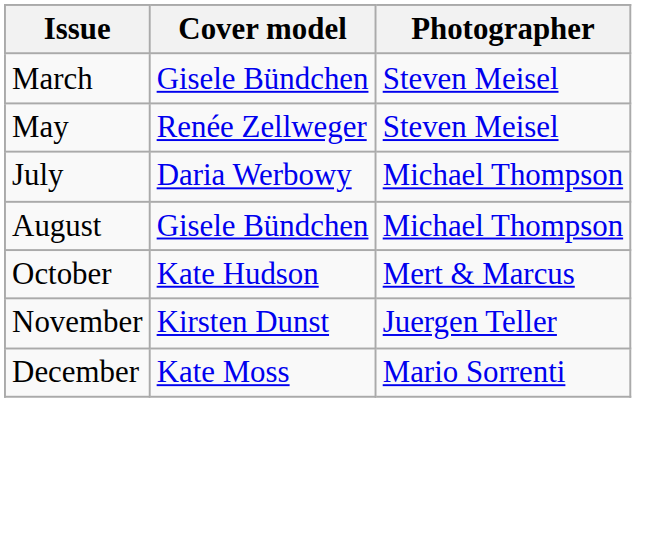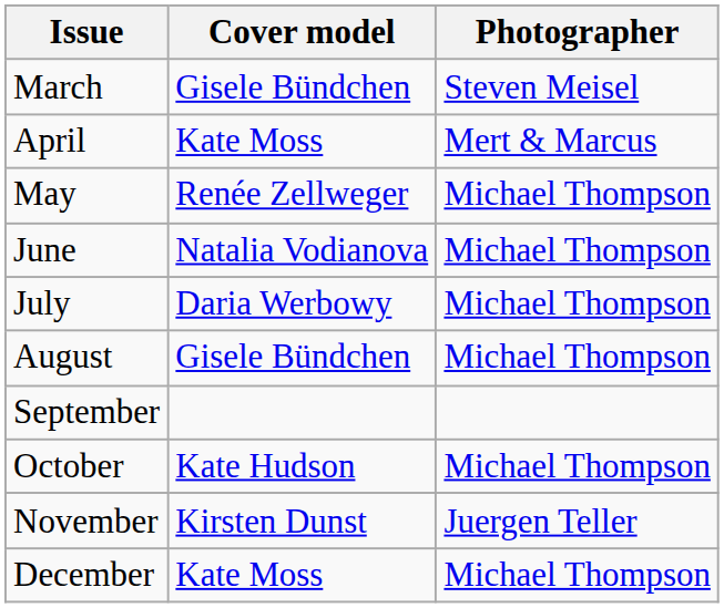+ row: April | Kate Moss | Mert & Marcus
May | Photographer: Steven Meisel -> Michael Thompson
+ row: June | Natalia Vodianova | Michael Thompson
+ row: September
October | Photographer: Mert & Marcus -> Michael Thompson
December | Photographer: Mario Sorrenti -> Michael Thompson
